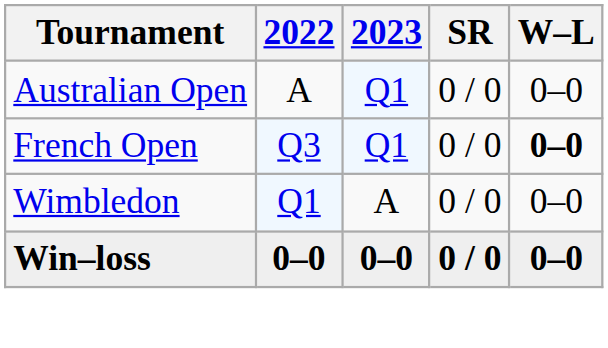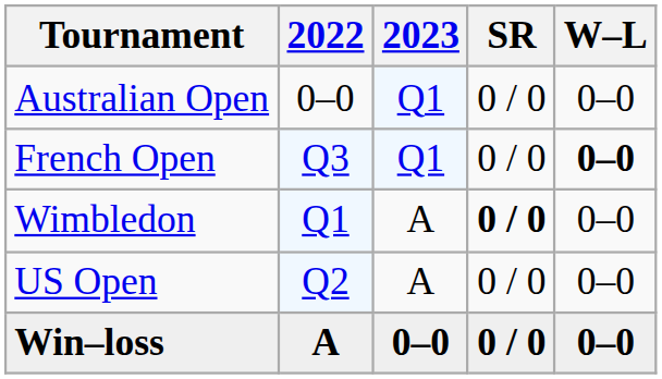Australian Open | 2022: A -> 0–0
Wimbledon | SR: normal -> bold
+ row: US Open | Q2 | A | 0 / 0 | 0–0
Win–loss | 2022: 0–0 -> A
